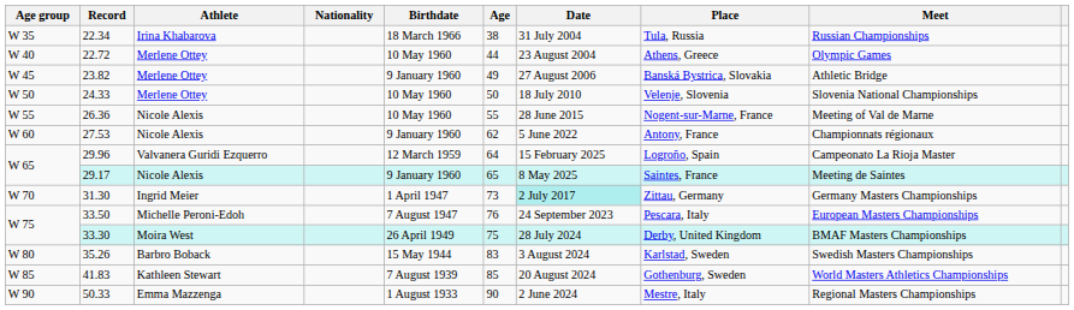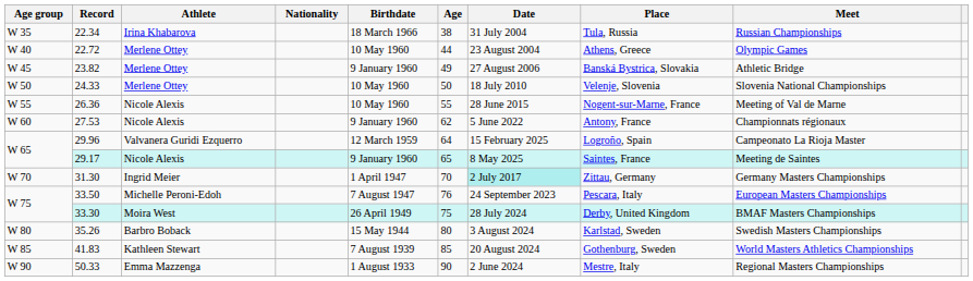31.30 | Age: 73 -> 70
35.26 | Age: 83 -> 80
